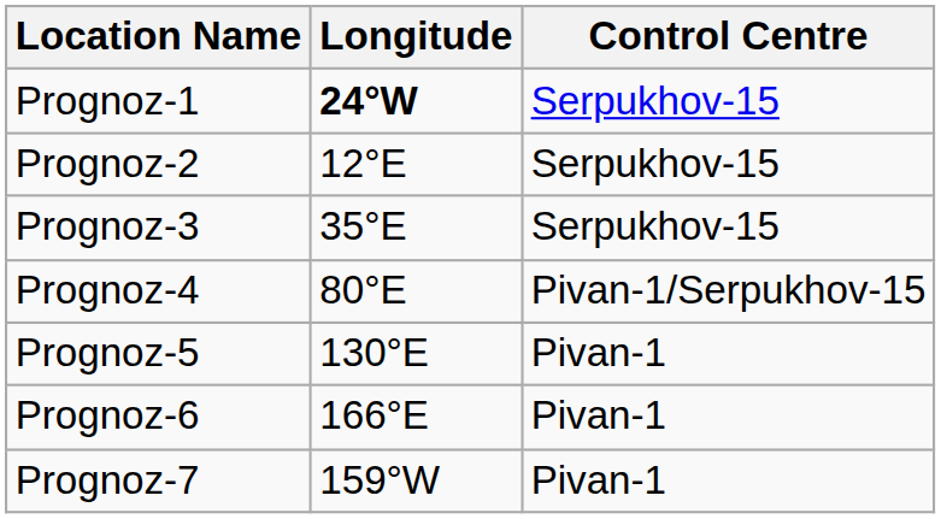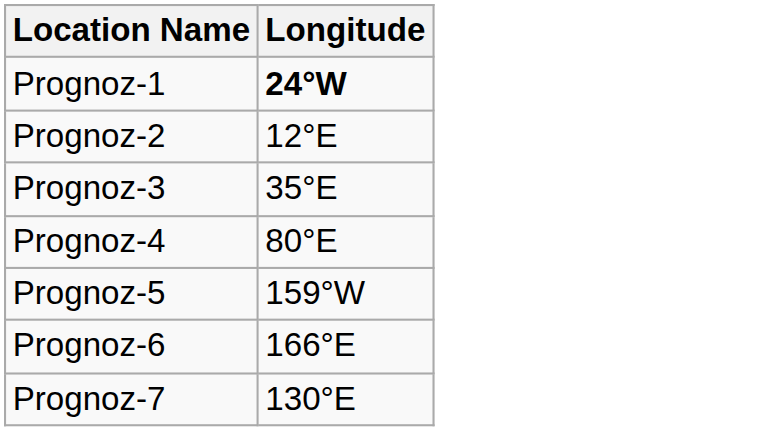- column: Control Centre | Serpukhov-15 | Serpukhov-15 | Serpukhov-15 | Pivan-1/Serpukhov-15 | Pivan-1 | Pivan-1 | Pivan-1
Prognoz-5 | Longitude: 130°E -> 159°W
Prognoz-7 | Longitude: 159°W -> 130°E
